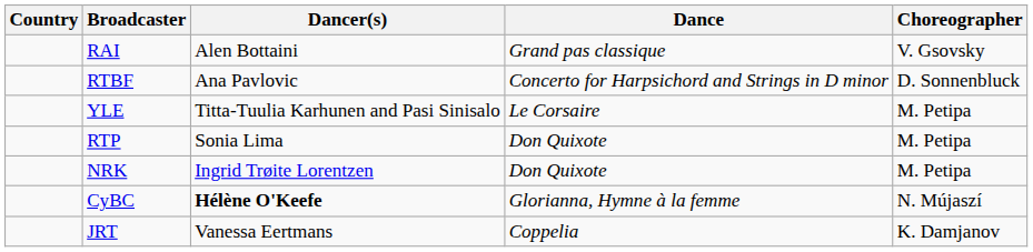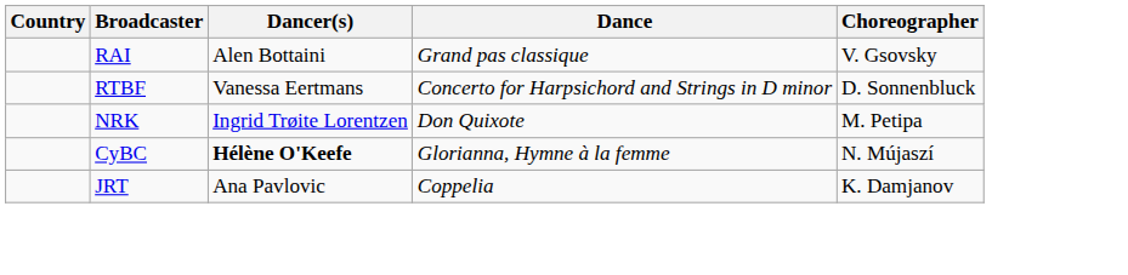RTBF | Dancer(s): Ana Pavlovic -> Vanessa Eertmans
- row: YLE | Titta-Tuulia Karhunen and Pasi Sinisalo | Le Corsaire | M. Petipa
- row: RTP | Sonia Lima | Don Quixote | M. Petipa
JRT | Dancer(s): Vanessa Eertmans -> Ana Pavlovic
